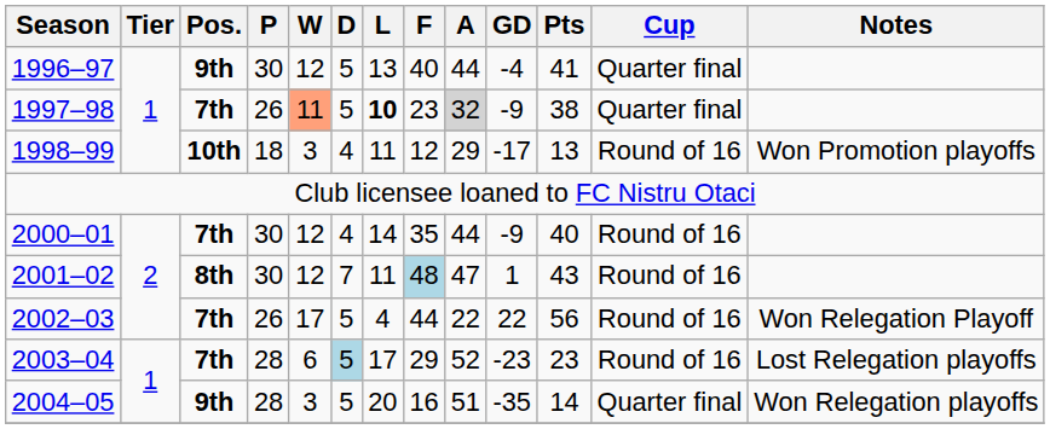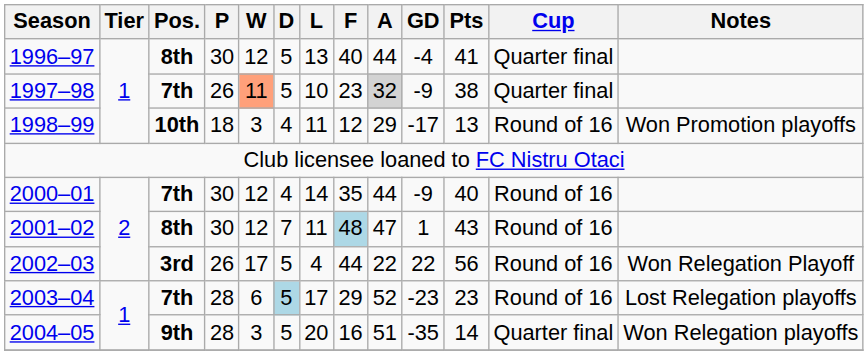1996–97 | Pos.: 9th -> 8th
1997–98 | L: bold -> normal
2002–03 | Pos.: 7th -> 3rd
